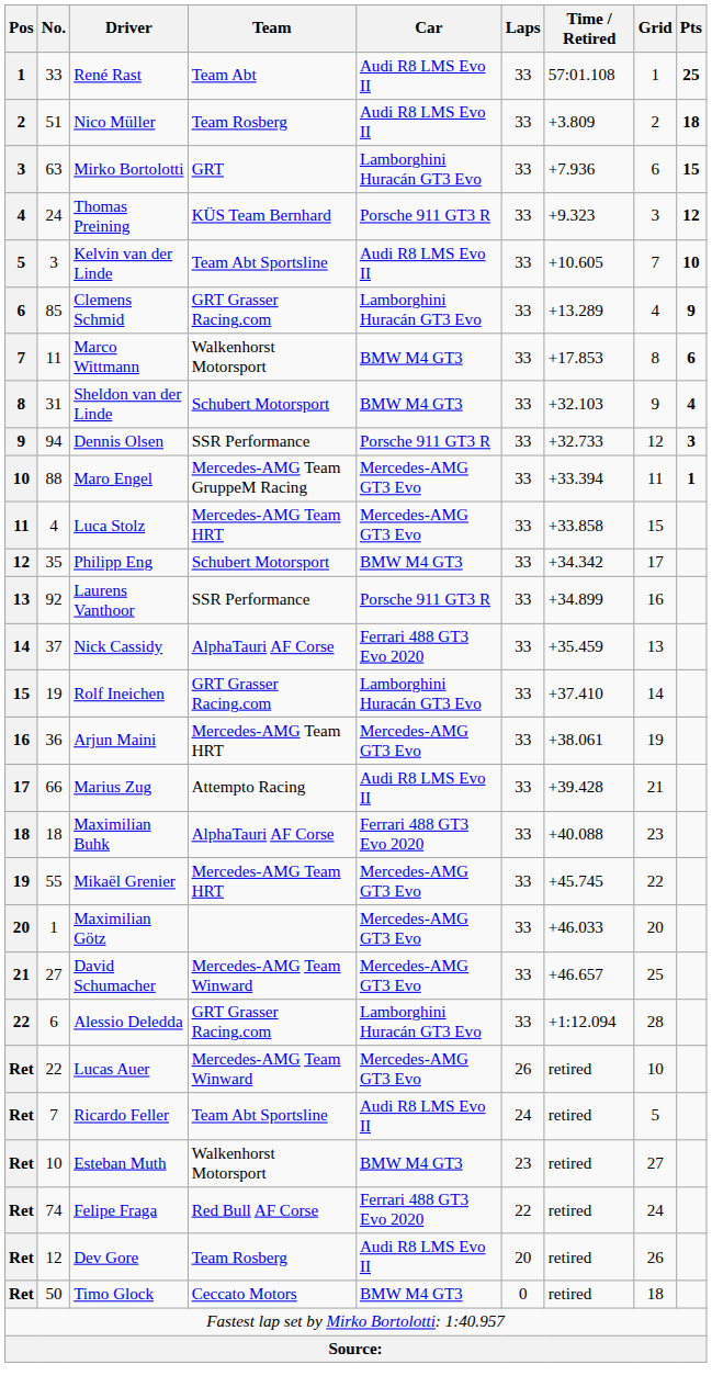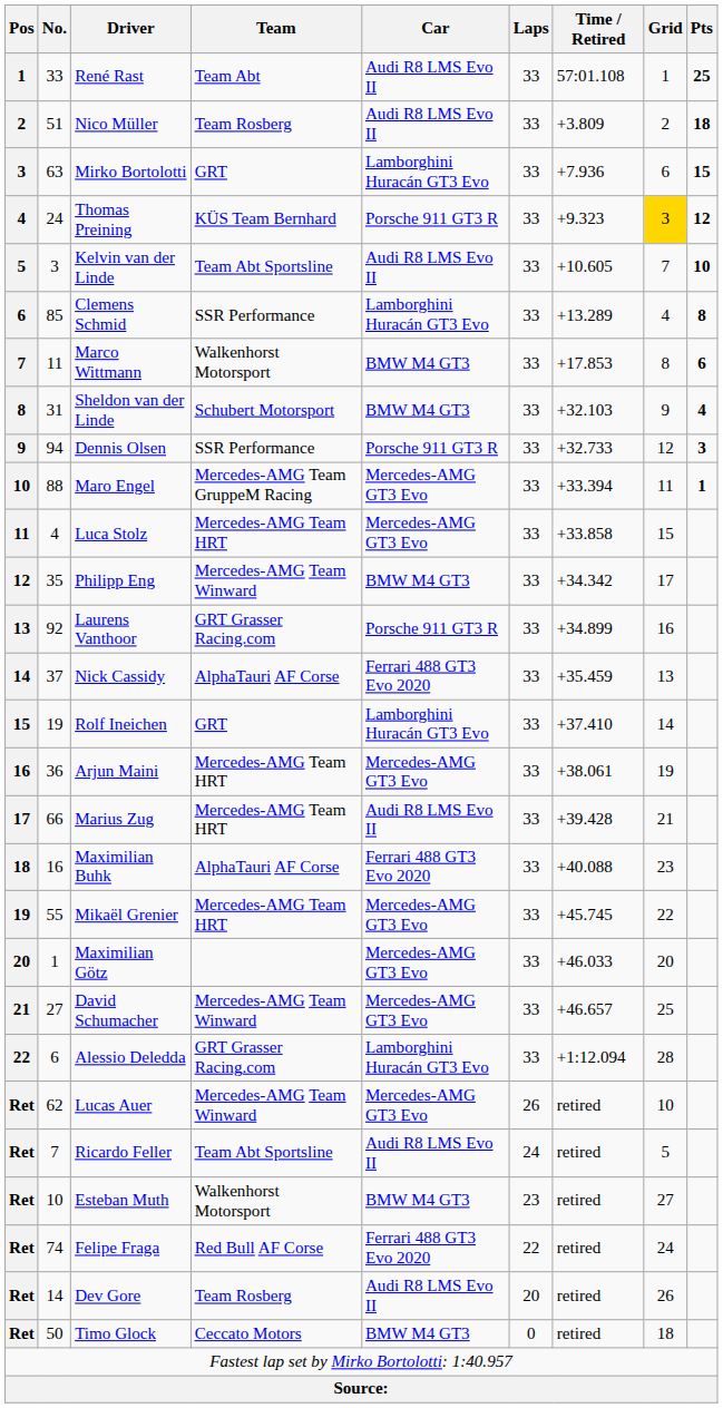Thomas Preining | Grid: no background -> gold background
Clemens Schmid | Team: GRT Grasser Racing.com -> SSR Performance
Clemens Schmid | Pts: 9 -> 8
Philipp Eng | Team: Schubert Motorsport -> Mercedes-AMG Team Winward
Laurens Vanthoor | Team: SSR Performance -> GRT Grasser Racing.com
Rolf Ineichen | Team: GRT Grasser Racing.com -> GRT
Marius Zug | Team: Attempto Racing -> Mercedes-AMG Team HRT
Maximilian Buhk | No.: 18 -> 16
Lucas Auer | No.: 22 -> 62
Dev Gore | No.: 12 -> 14
